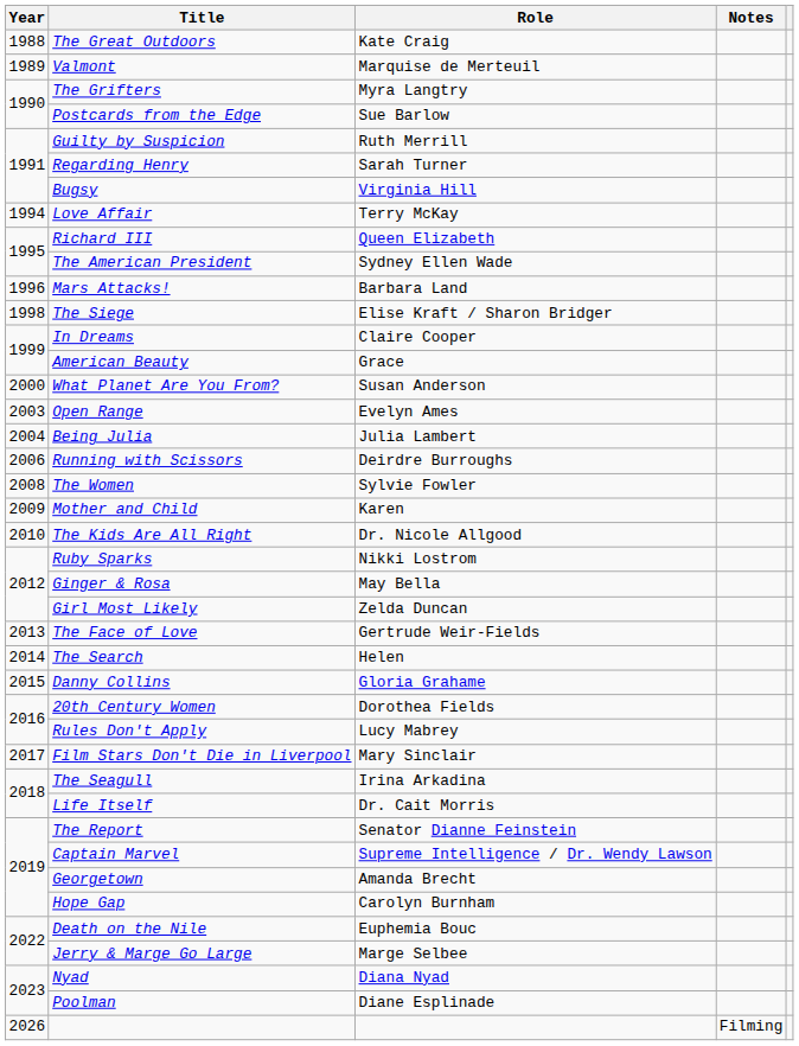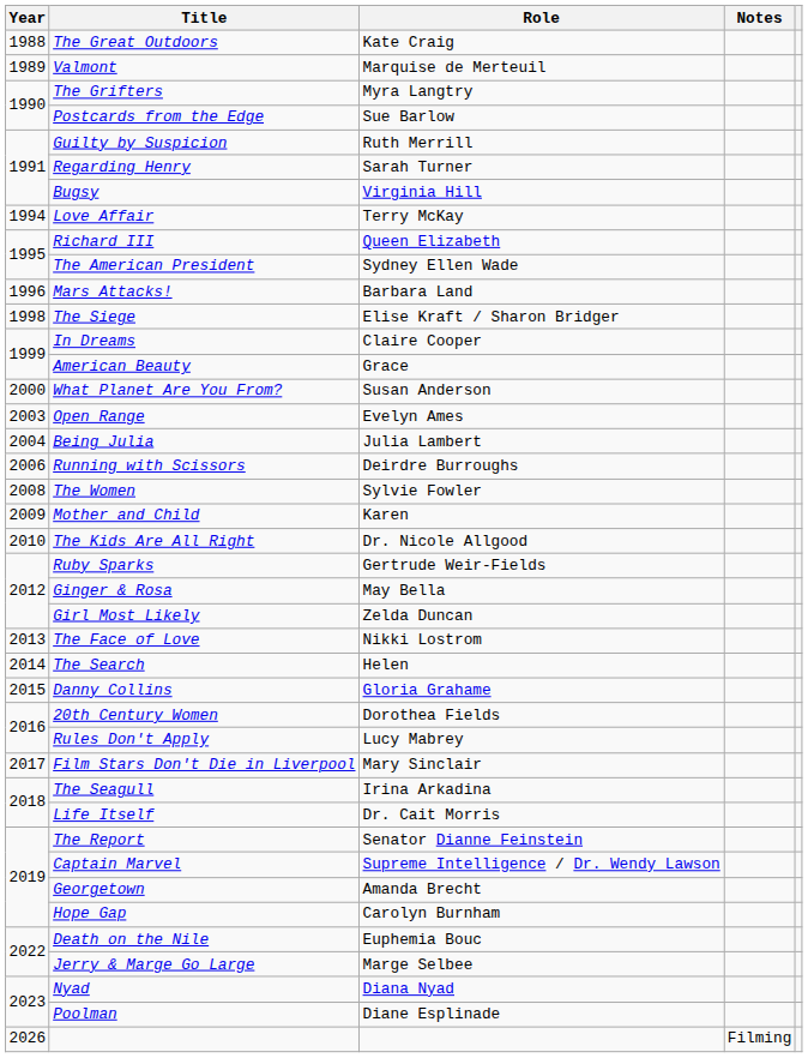Ruby Sparks | Role: Nikki Lostrom -> Gertrude Weir-Fields
The Face of Love | Role: Gertrude Weir-Fields -> Nikki Lostrom
